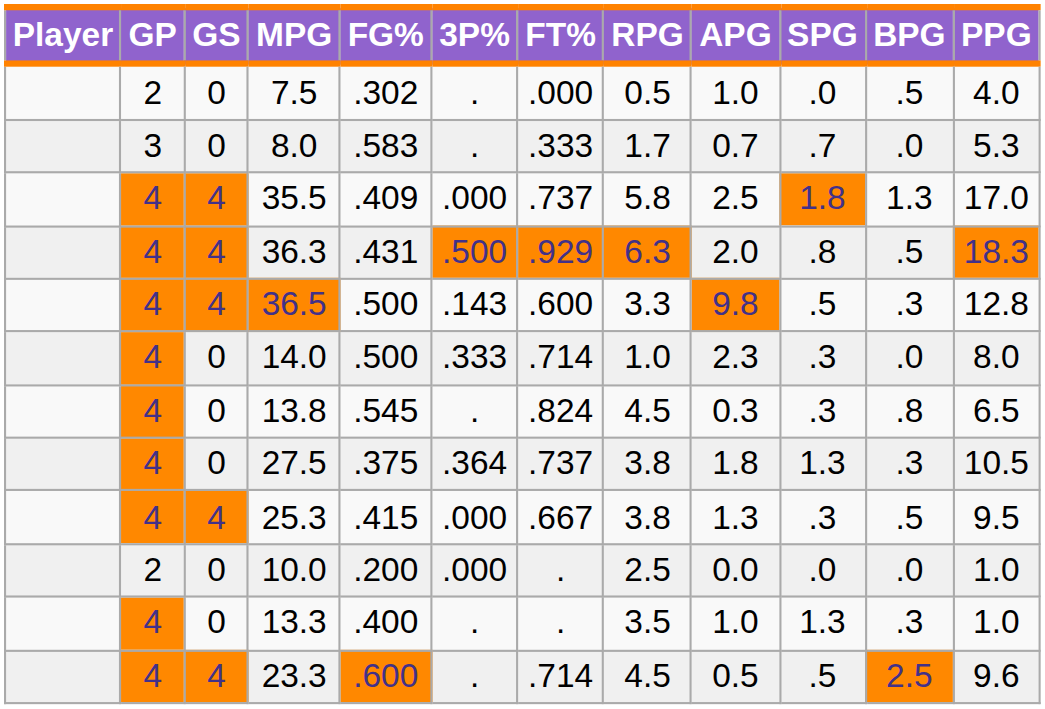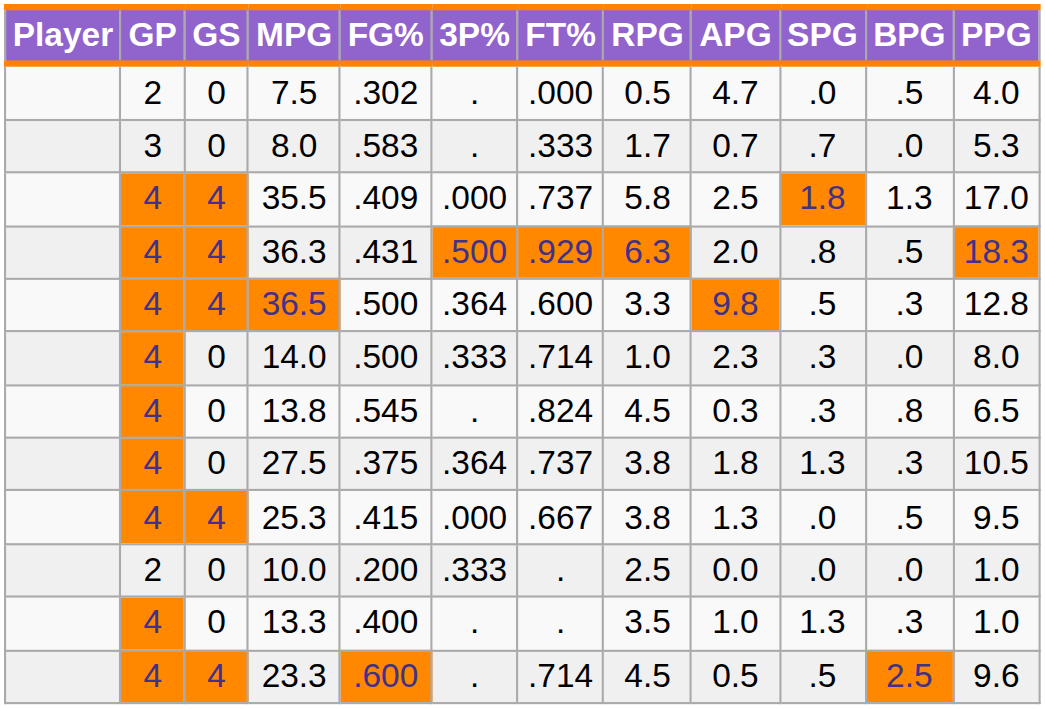7.5 | APG: 1.0 -> 4.7
36.5 | 3P%: .143 -> .364
25.3 | SPG: .3 -> .0
10.0 | 3P%: .000 -> .333
